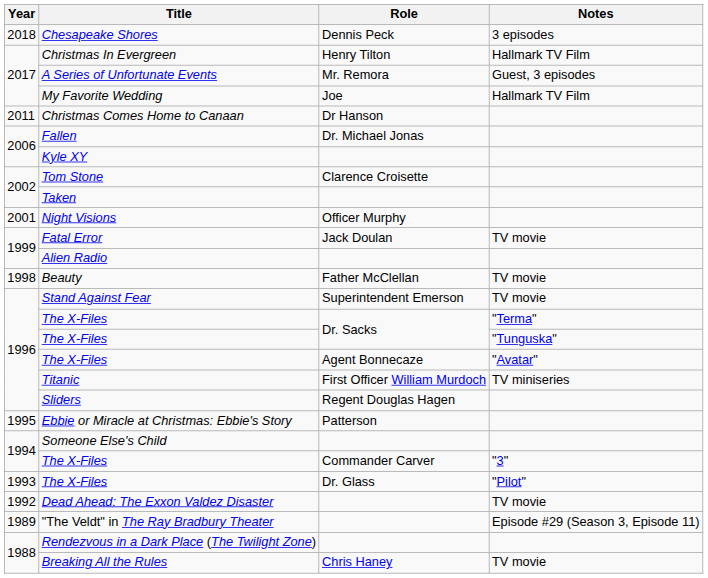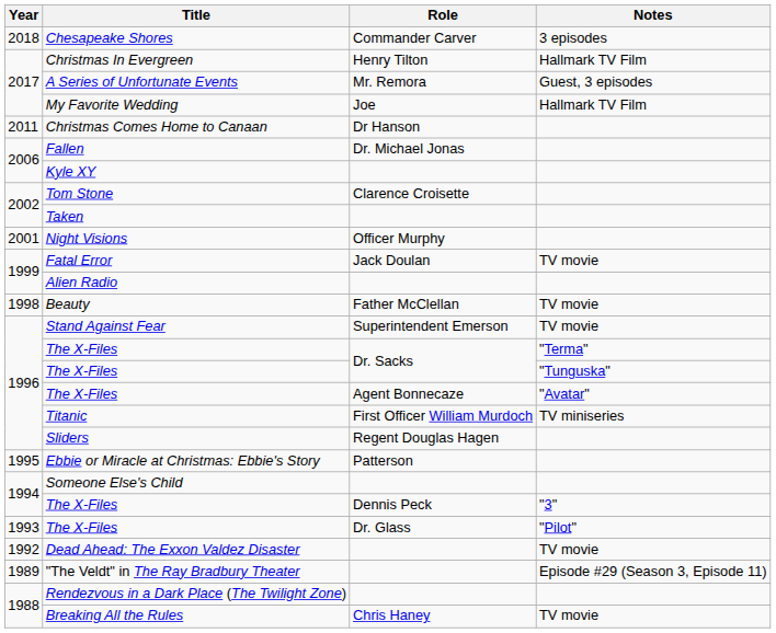Chesapeake Shores | Role: Dennis Peck -> Commander Carver
The X-Files / "3" | Role: Commander Carver -> Dennis Peck
